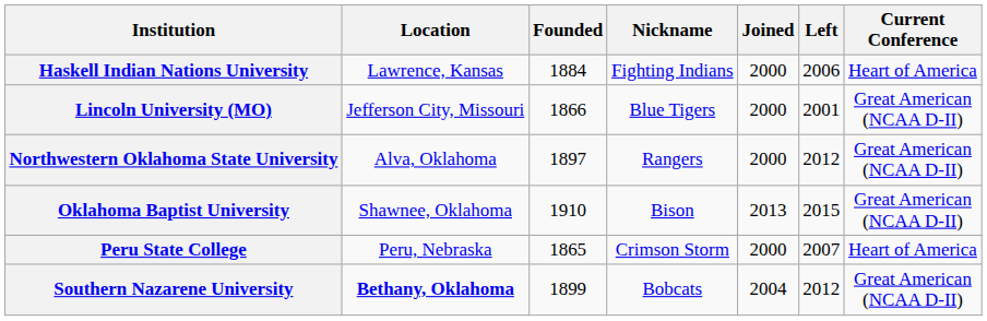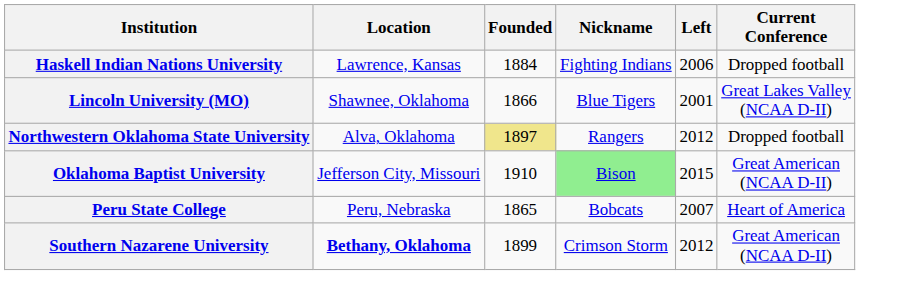- column: Joined | 2000 | 2000 | 2000 | 2013 | 2000 | 2004
Haskell Indian Nations University | Current Conference: Heart of America -> Dropped football
Lincoln University (MO) | Location: Jefferson City, Missouri -> Shawnee, Oklahoma
Lincoln University (MO) | Current Conference: Great American (NCAA D-II) -> Great Lakes Valley (NCAA D-II)
Northwestern Oklahoma State University | Founded: no background -> khaki background
Northwestern Oklahoma State University | Current Conference: Great American (NCAA D-II) -> Dropped football
Oklahoma Baptist University | Location: Shawnee, Oklahoma -> Jefferson City, Missouri
Oklahoma Baptist University | Nickname: no background -> lightgreen background
Peru State College | Nickname: Crimson Storm -> Bobcats
Southern Nazarene University | Nickname: Bobcats -> Crimson Storm
